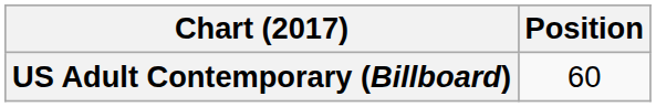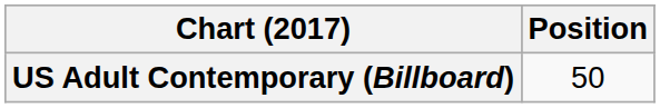US Adult Contemporary (Billboard) | Position: 60 -> 50
